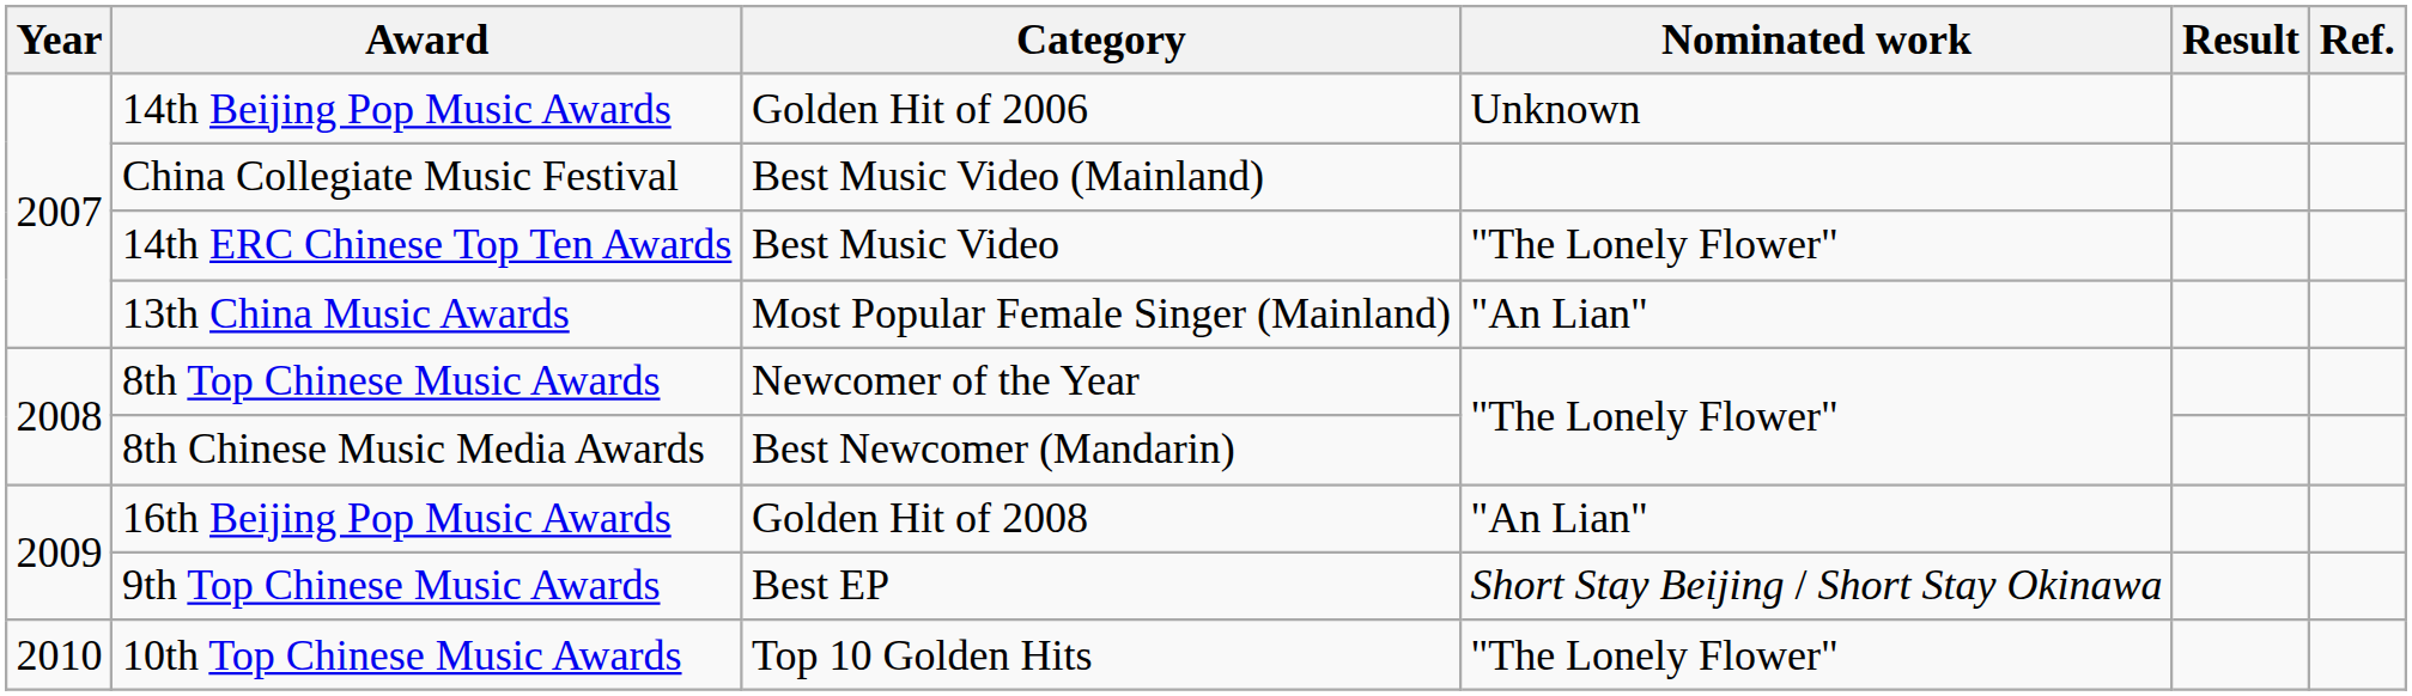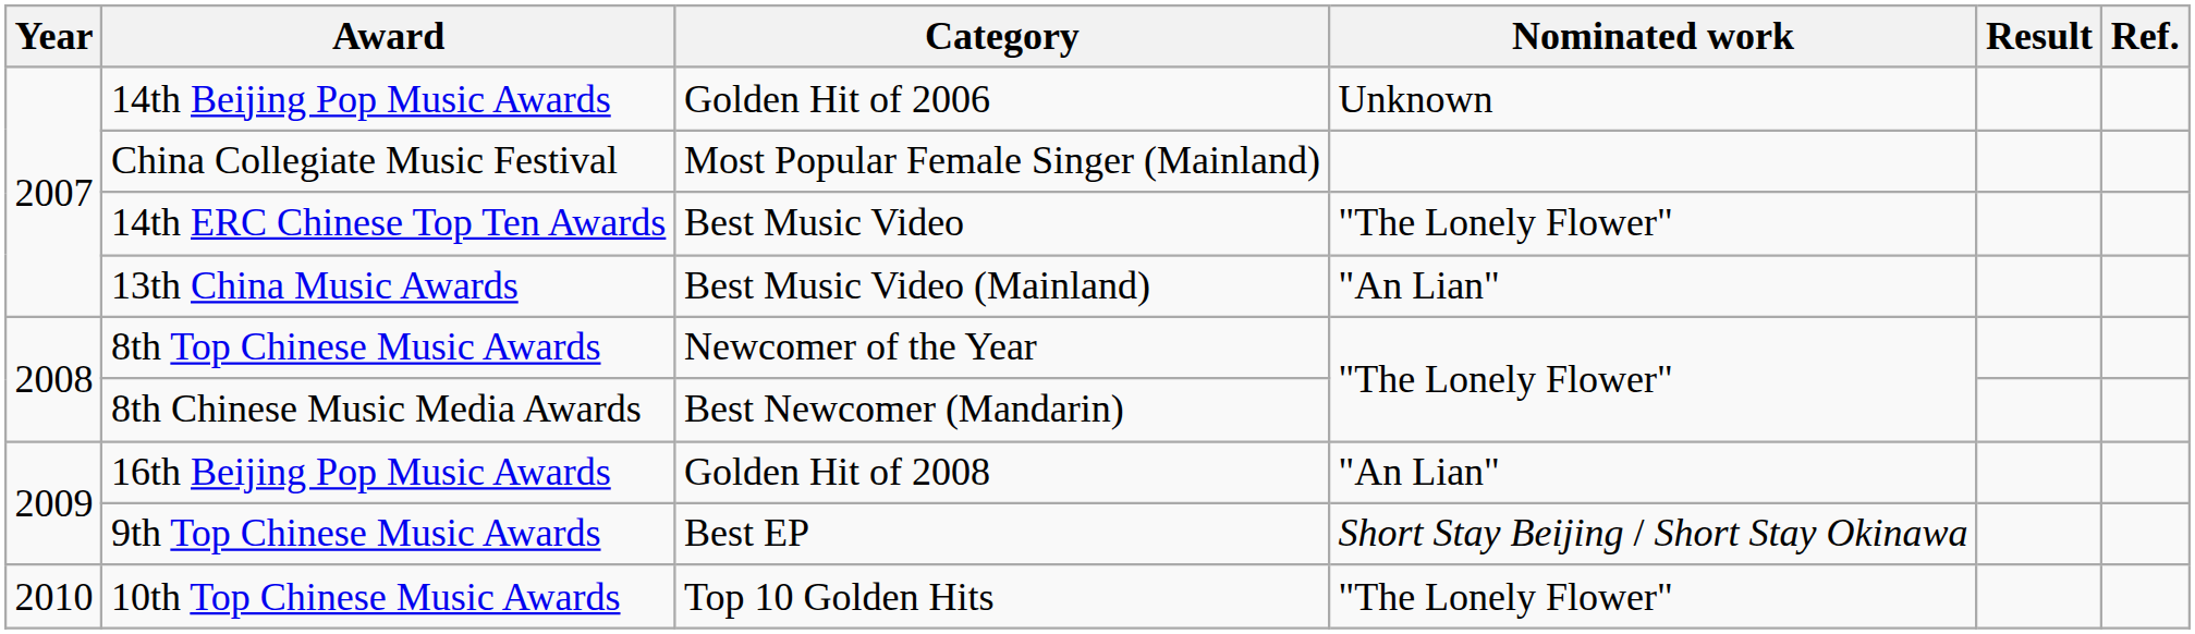China Collegiate Music Festival | Category: Best Music Video (Mainland) -> Most Popular Female Singer (Mainland)
13th China Music Awards | Category: Most Popular Female Singer (Mainland) -> Best Music Video (Mainland)
